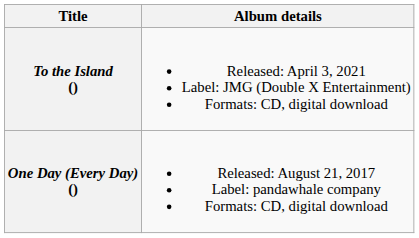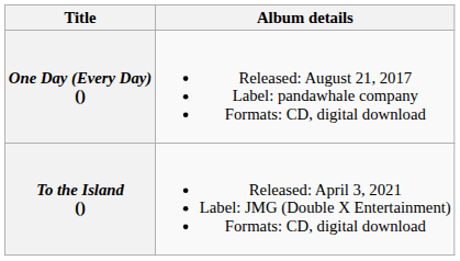rows swapped: One Day (Every Day) () <-> To the Island ()
